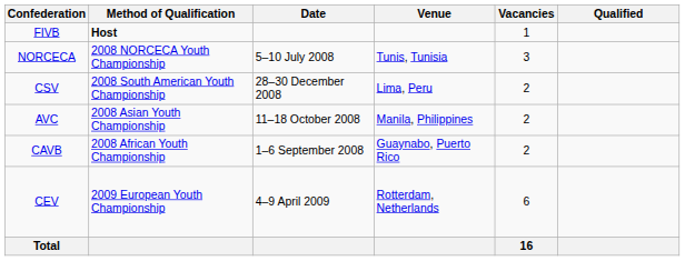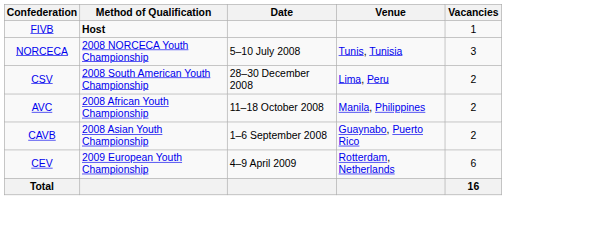- column: Qualified
AVC | Method of Qualification: 2008 Asian Youth Championship -> 2008 African Youth Championship
CAVB | Method of Qualification: 2008 African Youth Championship -> 2008 Asian Youth Championship
